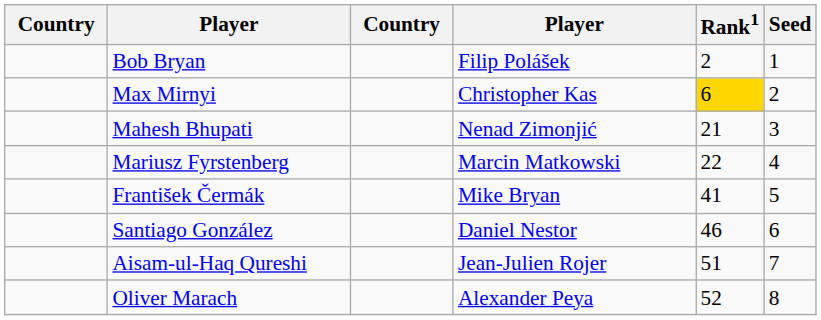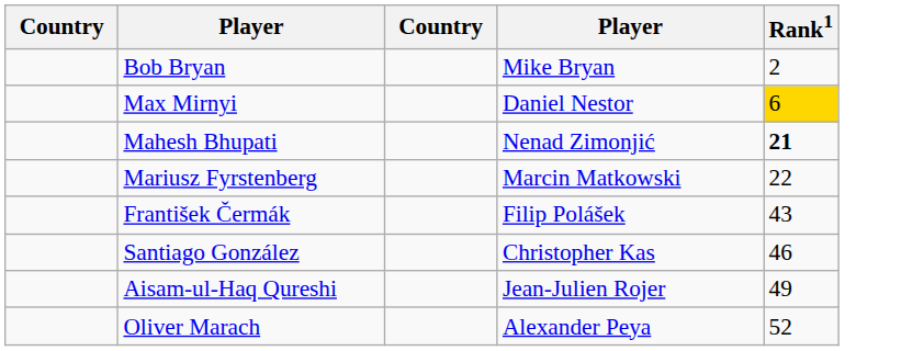- column: Seed | 1 | 2 | 3 | 4 | 5 | 6 | 7 | 8
Bob Bryan | column 4: Filip Polášek -> Mike Bryan
Max Mirnyi | column 4: Christopher Kas -> Daniel Nestor
Mahesh Bhupati | Rank1: normal -> bold
František Čermák | column 4: Mike Bryan -> Filip Polášek
František Čermák | Rank1: 41 -> 43
Santiago González | column 4: Daniel Nestor -> Christopher Kas
Aisam-ul-Haq Qureshi | Rank1: 51 -> 49
